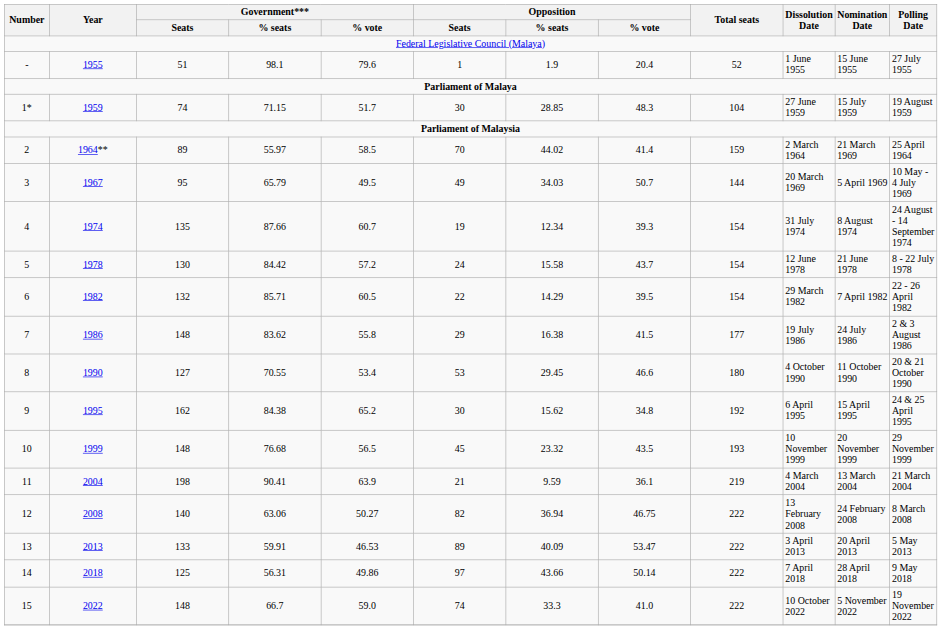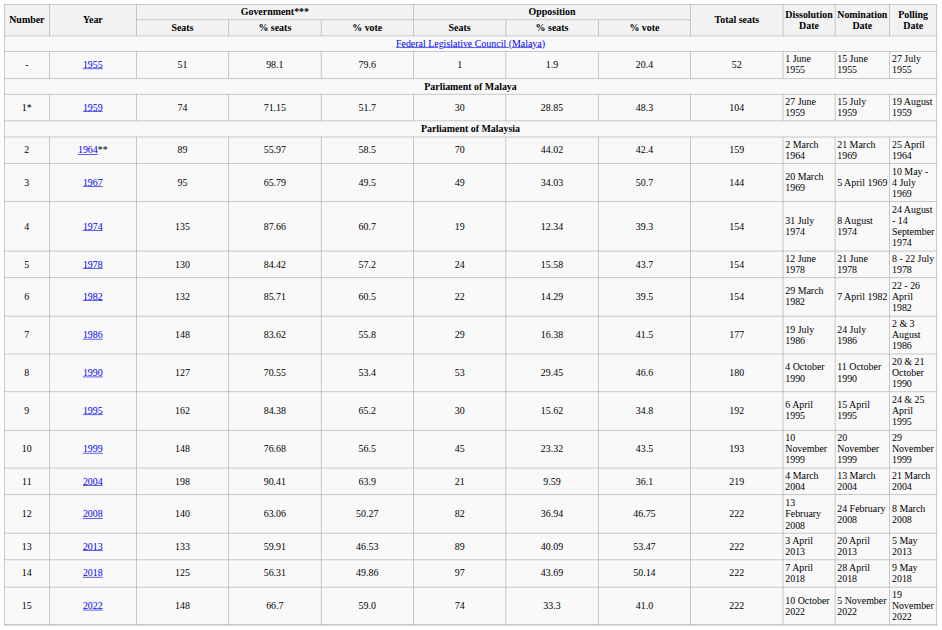2 | Opposition / % vote: 41.4 -> 42.4
14 | Opposition / % seats: 43.66 -> 43.69
